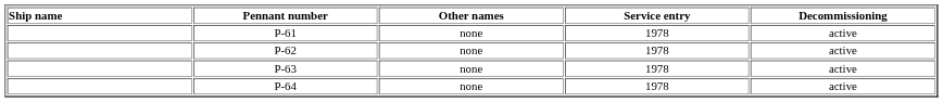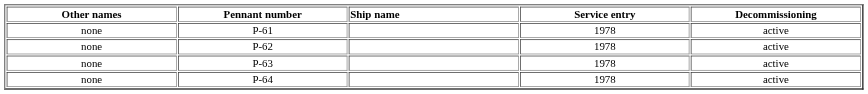columns swapped: Ship name <-> Other names
